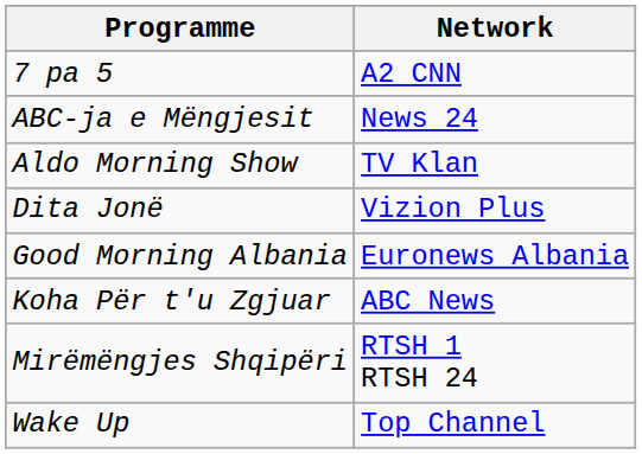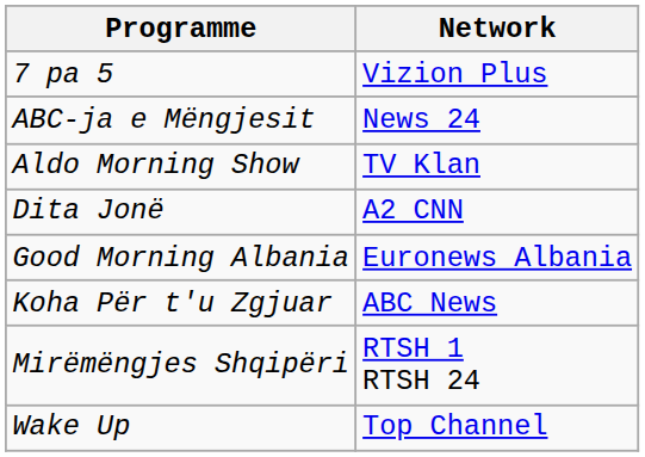7 pa 5 | Network: A2 CNN -> Vizion Plus
Dita Jonë | Network: Vizion Plus -> A2 CNN
